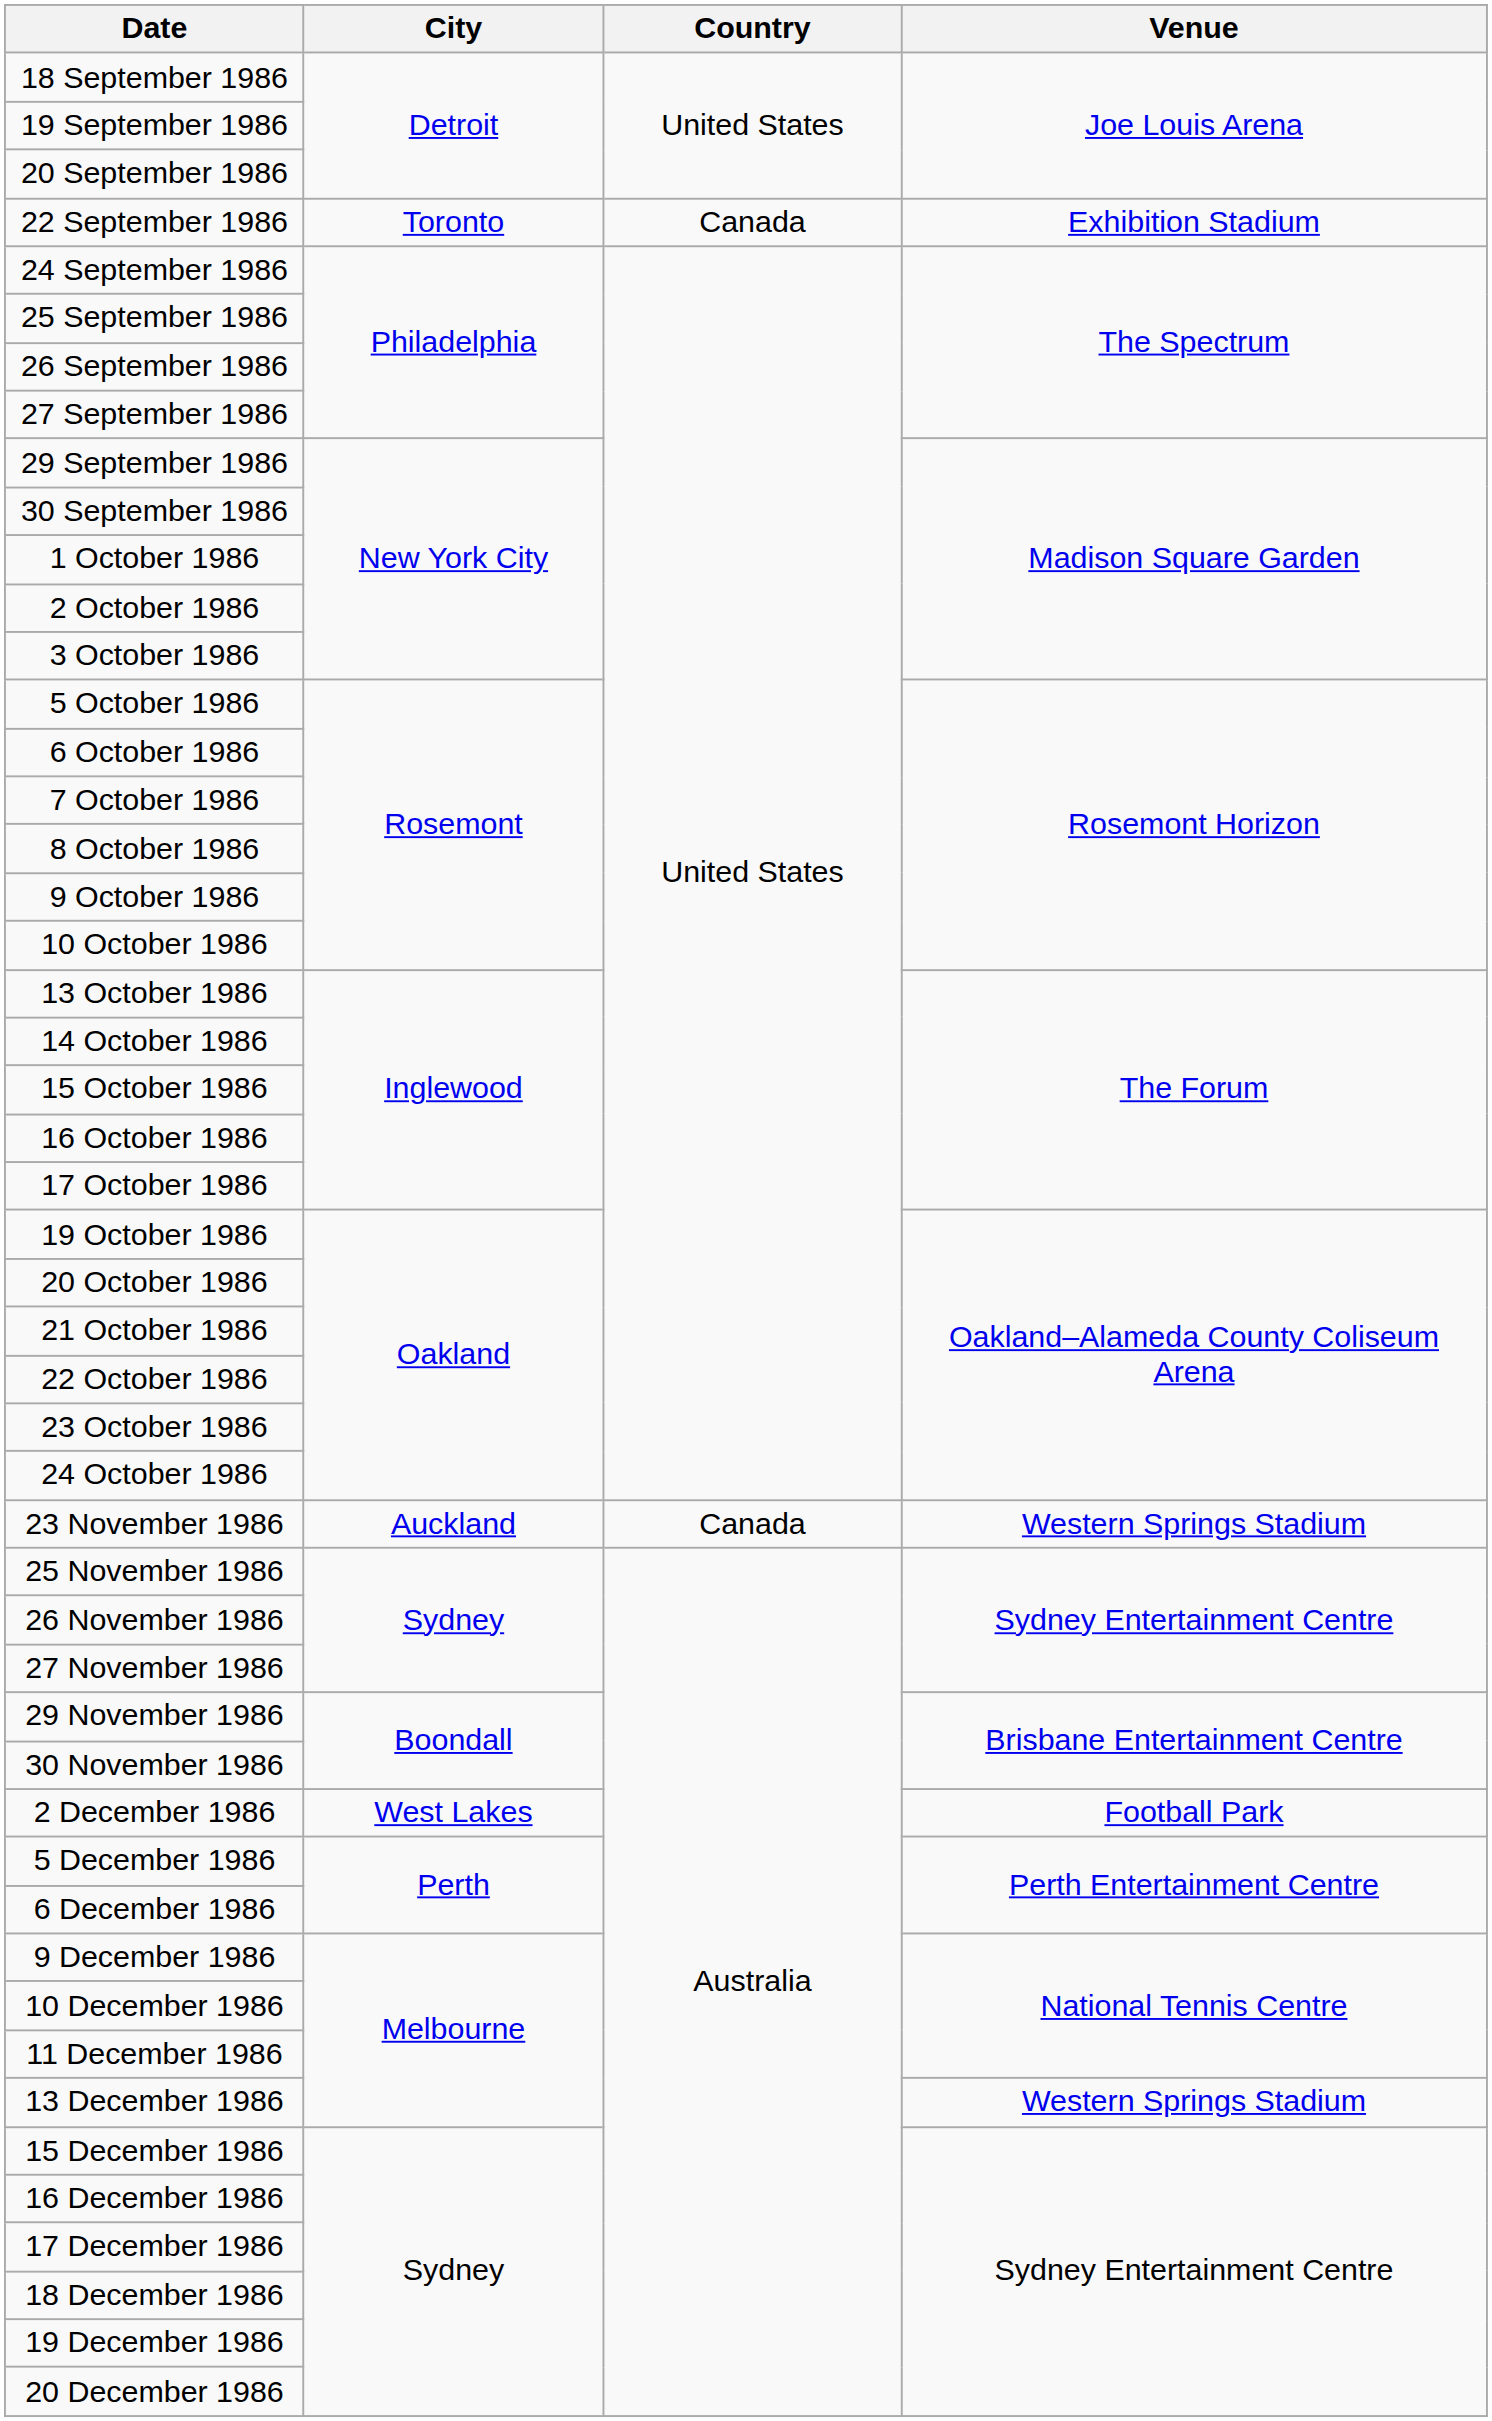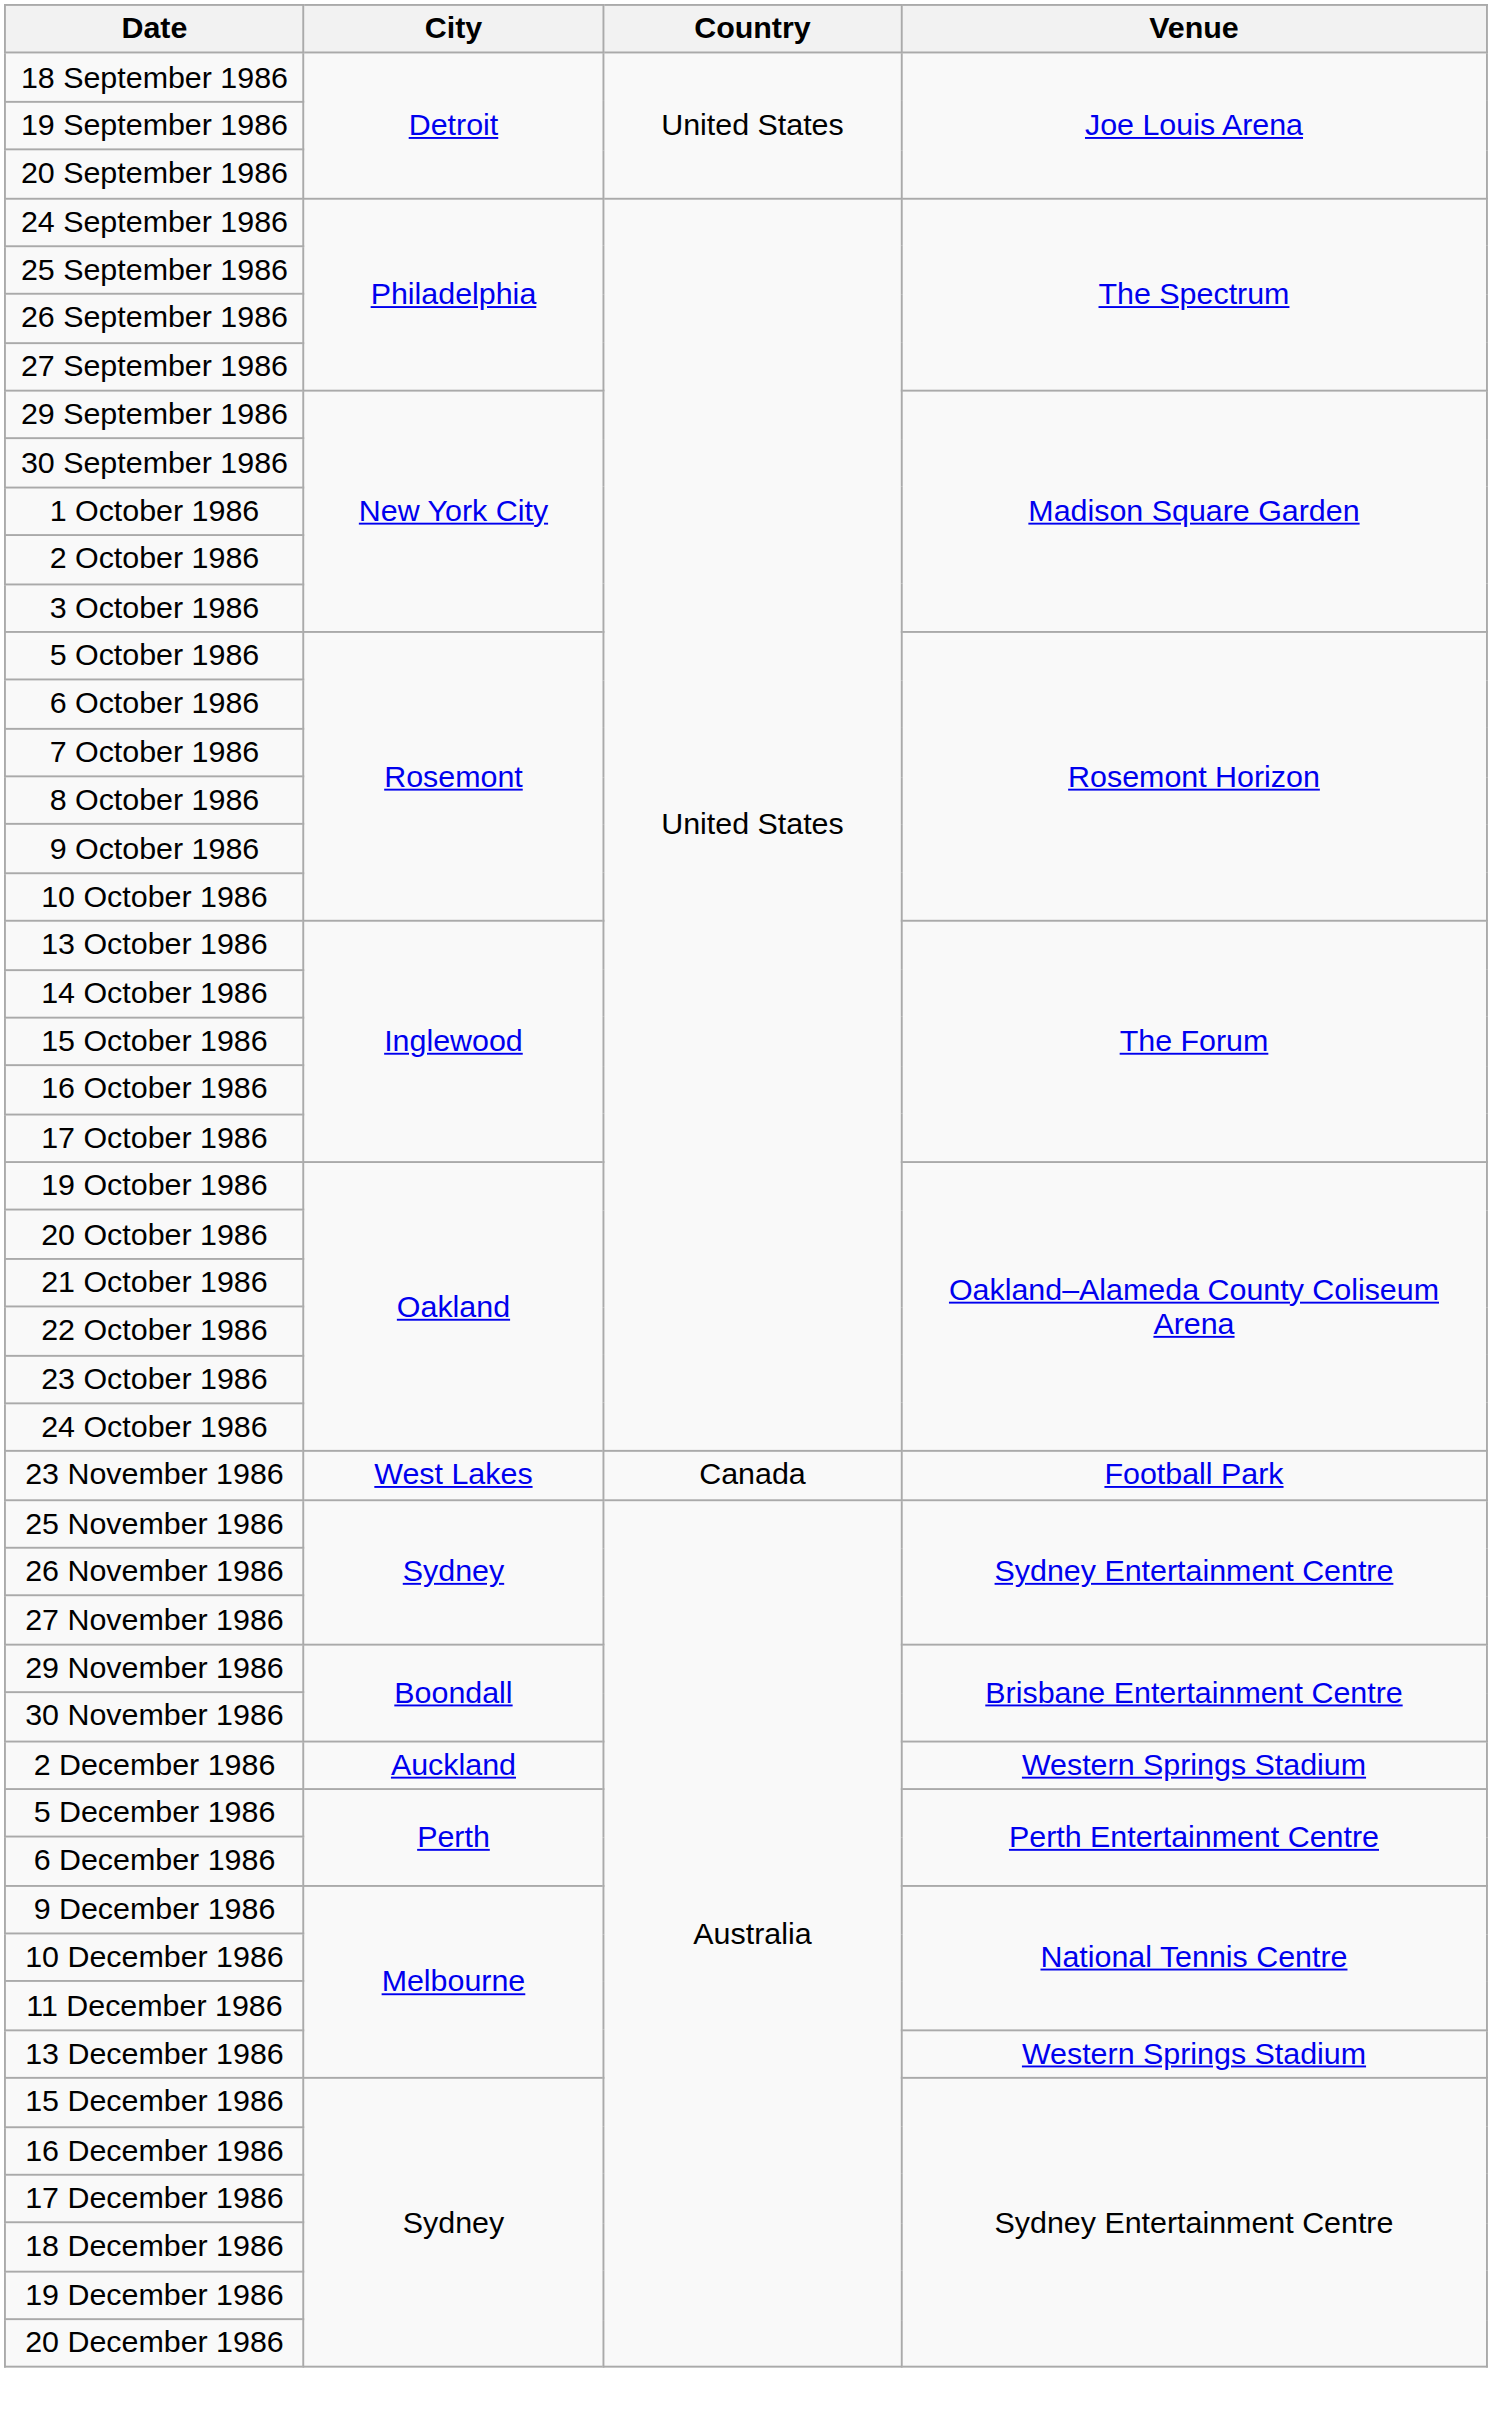- row: 22 September 1986 | Toronto | Canada | Exhibition Stadium
23 November 1986 | City: Auckland -> West Lakes
23 November 1986 | Venue: Western Springs Stadium -> Football Park
2 December 1986 | City: West Lakes -> Auckland
2 December 1986 | Venue: Football Park -> Western Springs Stadium
